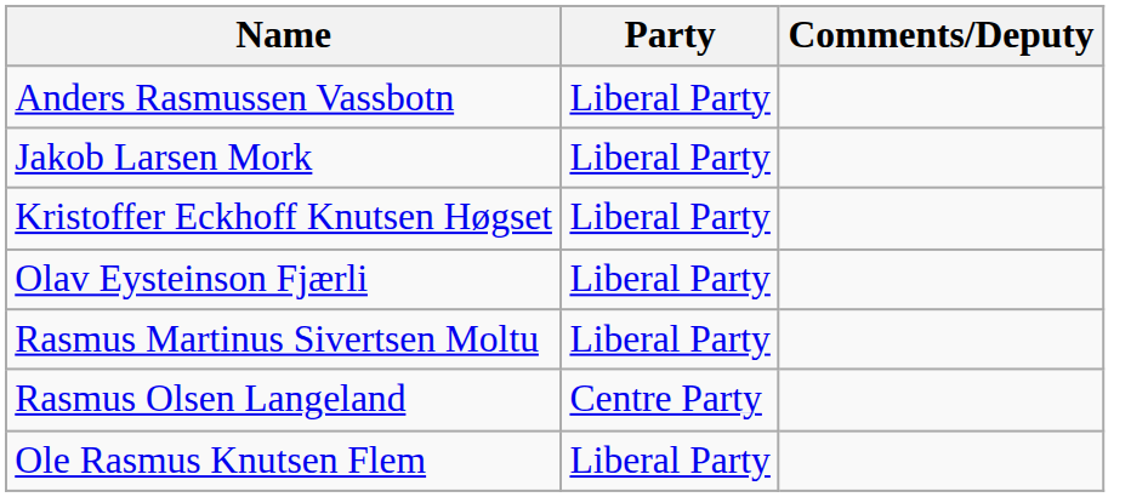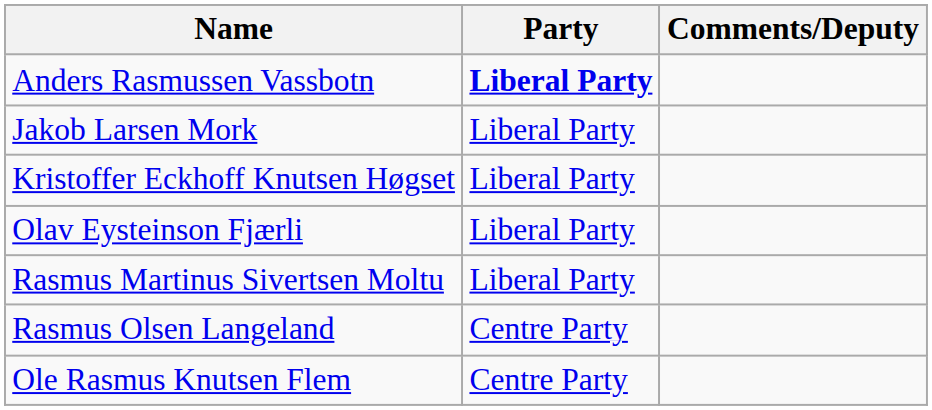Anders Rasmussen Vassbotn | Party: normal -> bold
Ole Rasmus Knutsen Flem | Party: Liberal Party -> Centre Party
